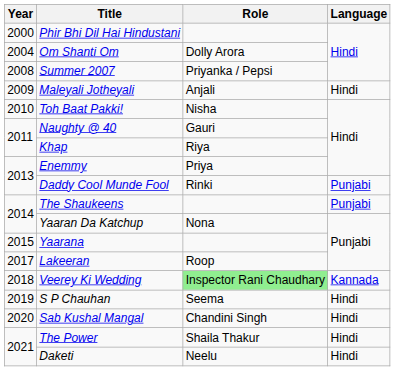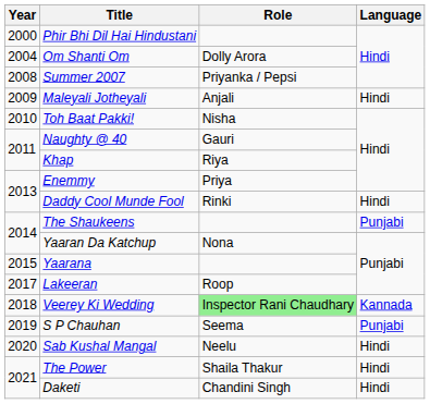Daddy Cool Munde Fool | Language: Punjabi -> Hindi
S P Chauhan | Language: Hindi -> Punjabi
Sab Kushal Mangal | Role: Chandini Singh -> Neelu
Daketi | Role: Neelu -> Chandini Singh
